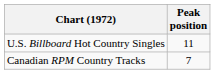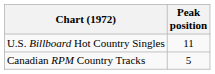Canadian RPM Country Tracks | Peak position: 7 -> 5
